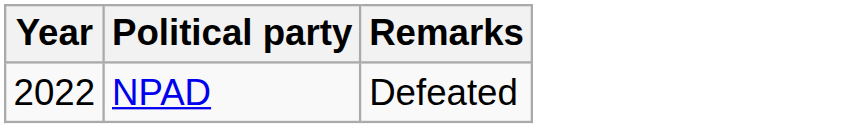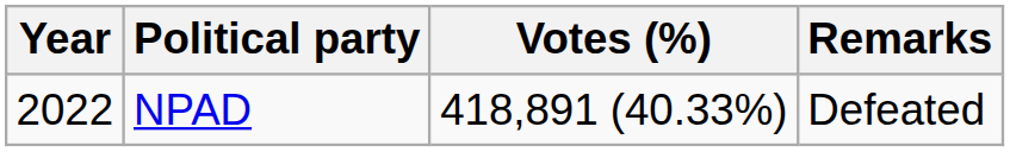+ column: Votes (%) | 418,891 (40.33%)
